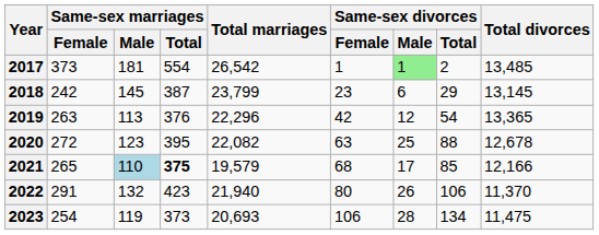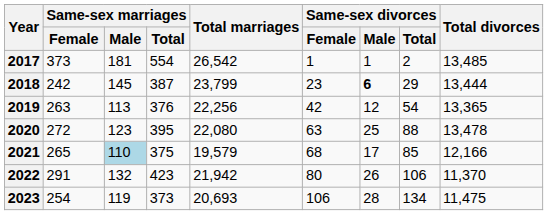2017 | Same-sex divorces / Male: lightgreen background -> no background
2018 | Same-sex divorces / Male: normal -> bold
2018 | Total divorces: 13,145 -> 13,444
2019 | Total marriages: 22,296 -> 22,256
2020 | Total marriages: 22,082 -> 22,080
2020 | Total divorces: 12,678 -> 13,478
2021 | Same-sex marriages / Total: bold -> normal
2022 | Total marriages: 21,940 -> 21,942
